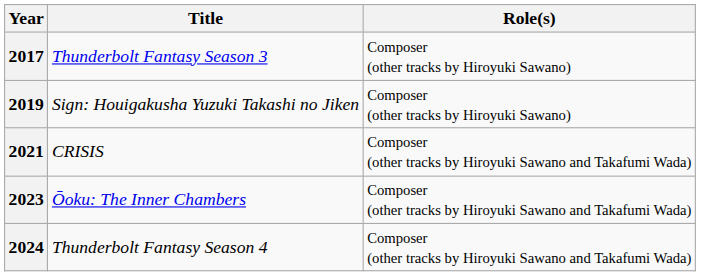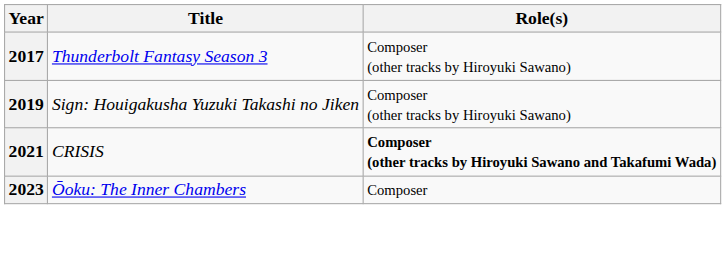2021 | Role(s): normal -> bold
2023 | Role(s): Composer (other tracks by Hiroyuki Sawano and Takafumi Wada) -> Composer
- row: 2024 | Thunderbolt Fantasy Season 4 | Composer (other tracks by Hiroyuki Sawano and Takafumi Wada)
